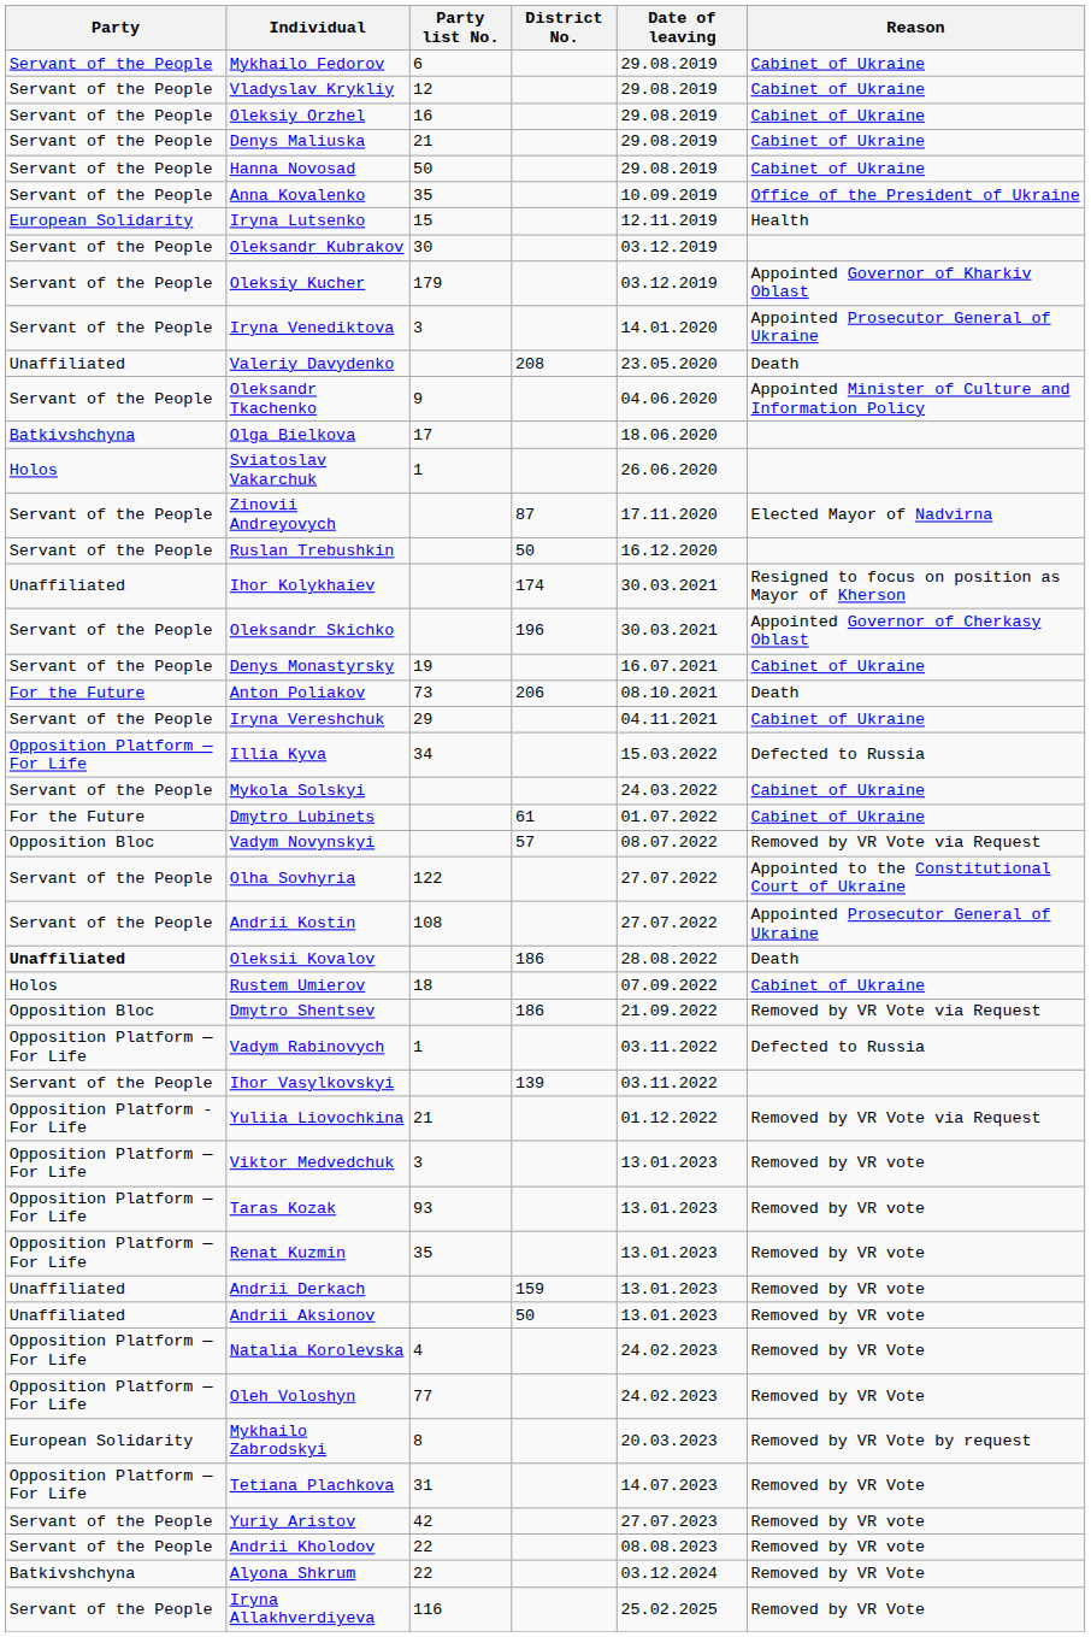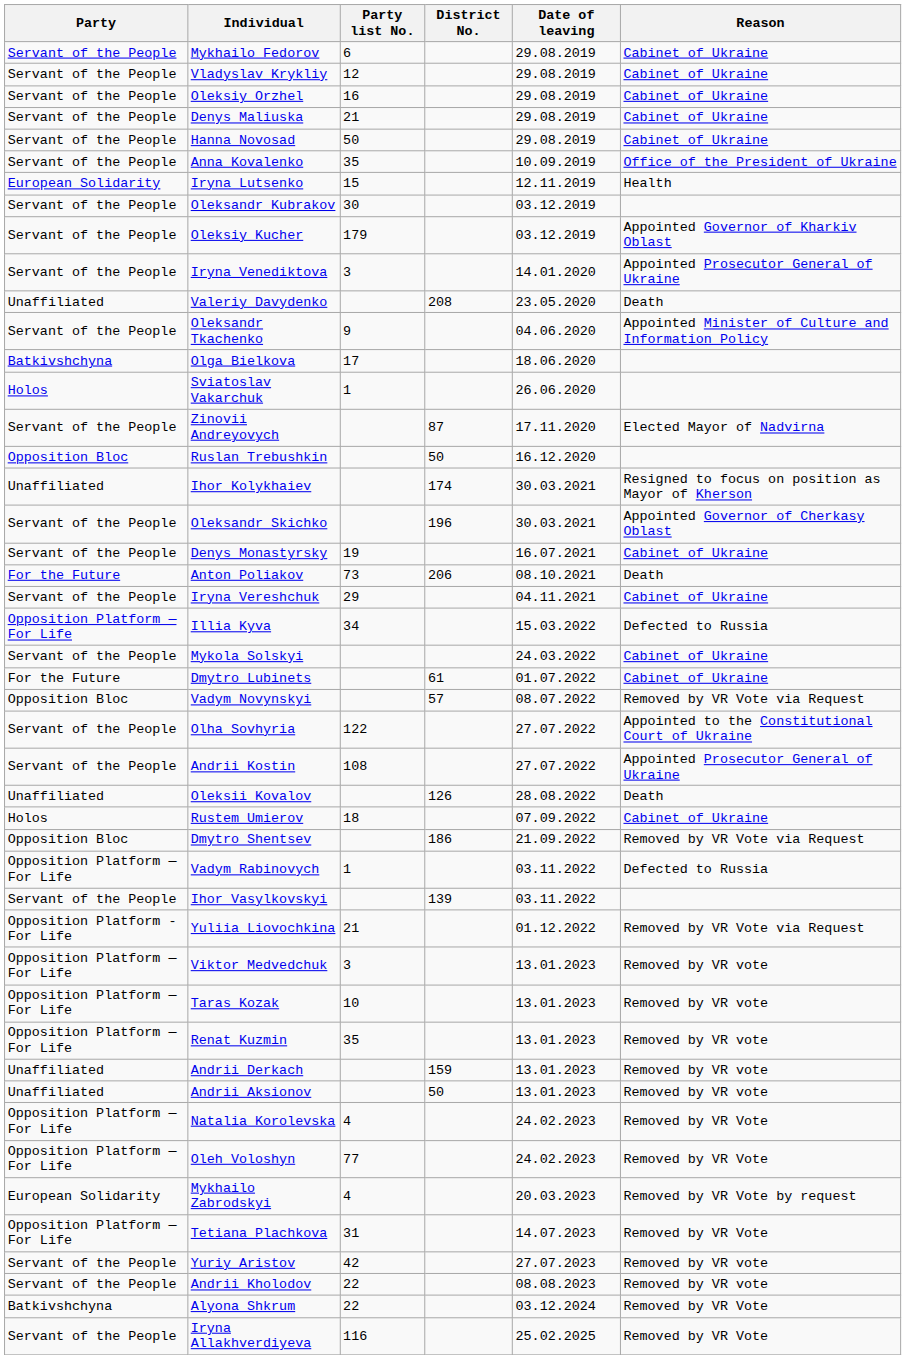Ruslan Trebushkin | Party: Servant of the People -> Opposition Bloc
Oleksii Kovalov | Party: bold -> normal
Oleksii Kovalov | District No.: 186 -> 126
Taras Kozak | Party list No.: 93 -> 10
Mykhailo Zabrodskyi | Party list No.: 8 -> 4
